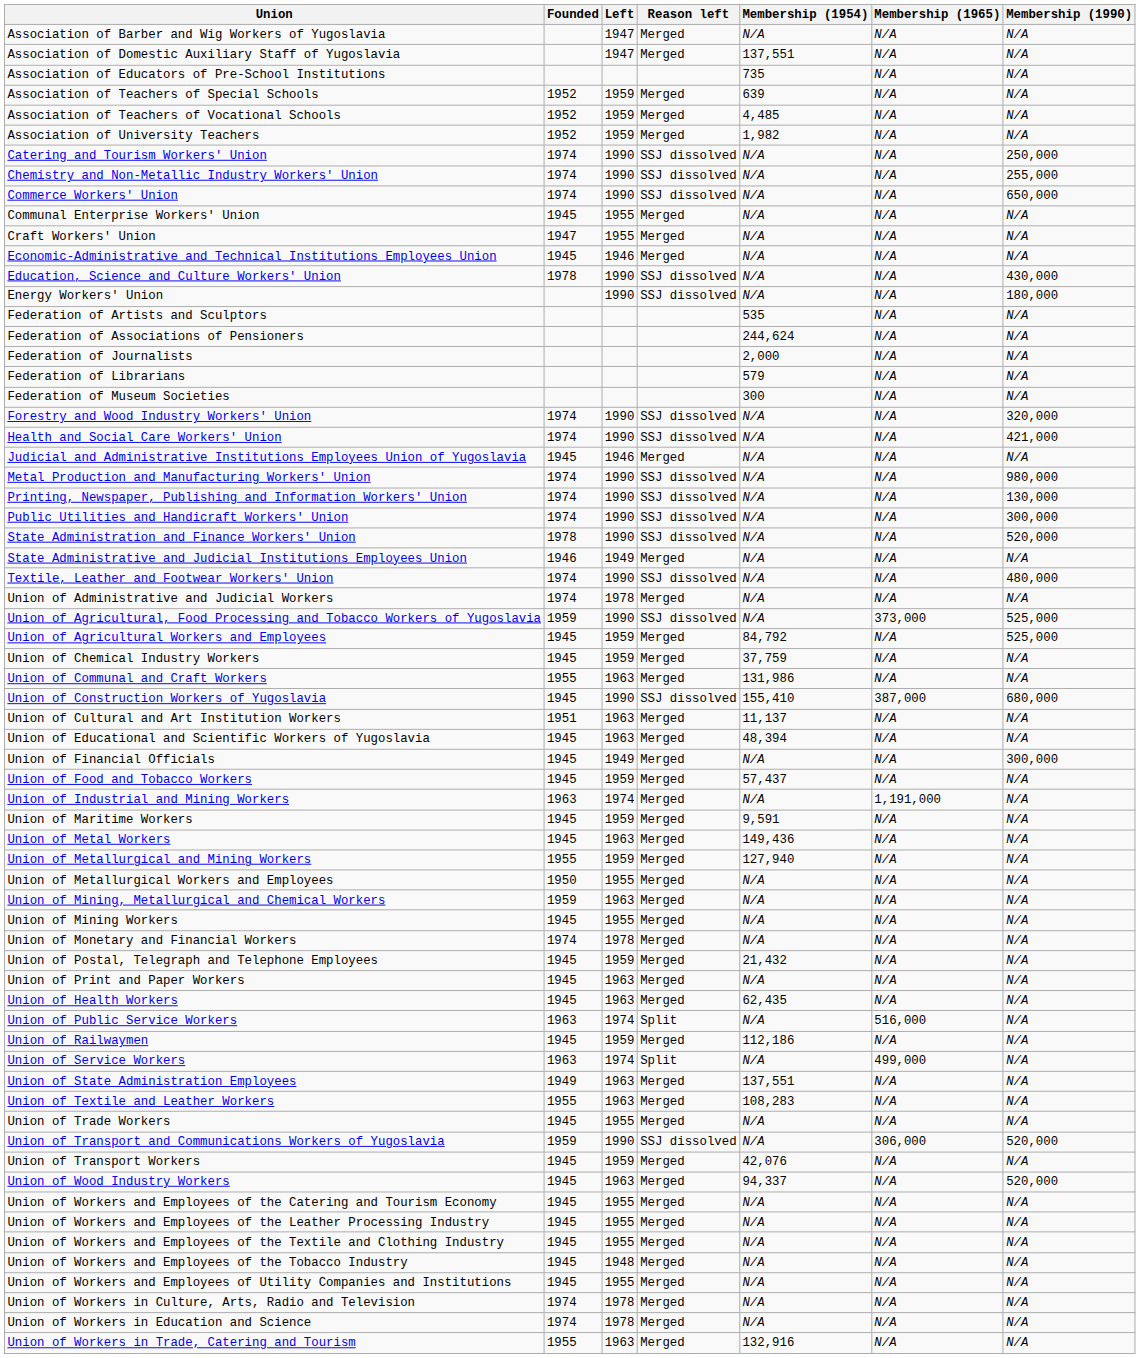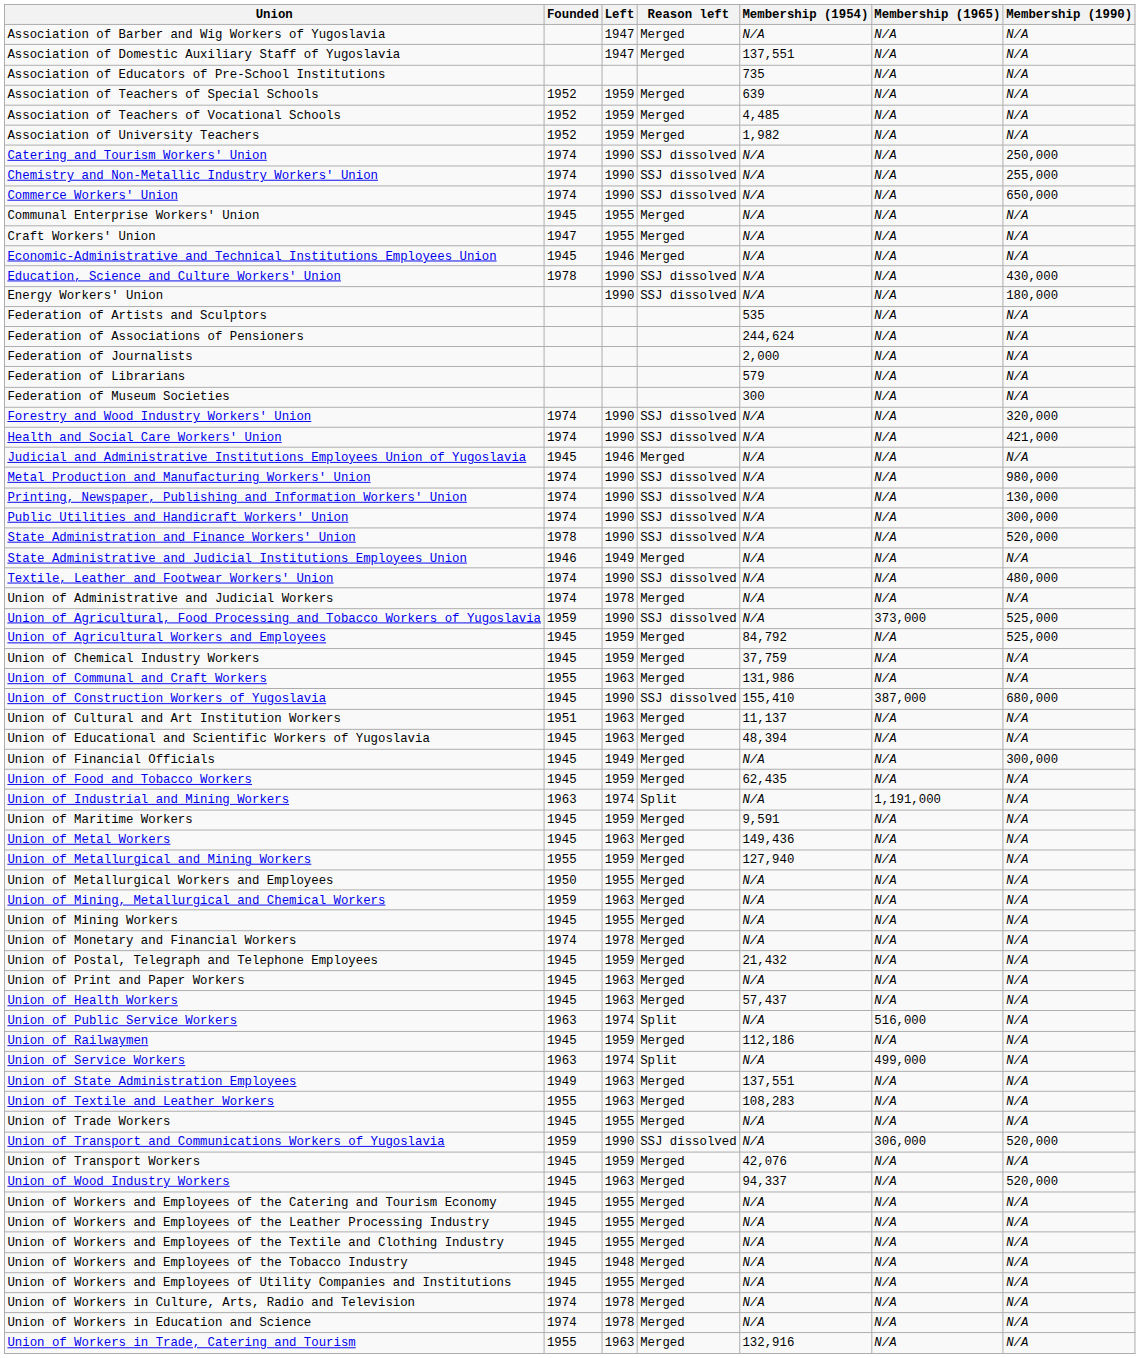Union of Food and Tobacco Workers | Membership (1954): 57,437 -> 62,435
Union of Industrial and Mining Workers | Reason left: Merged -> Split
Union of Health Workers | Membership (1954): 62,435 -> 57,437
